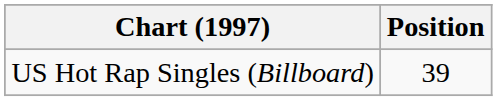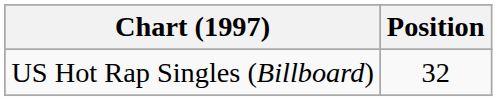US Hot Rap Singles (Billboard) | Position: 39 -> 32
